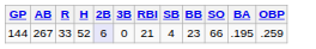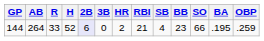+ column: HR | 2
144 | AB: 267 -> 264
